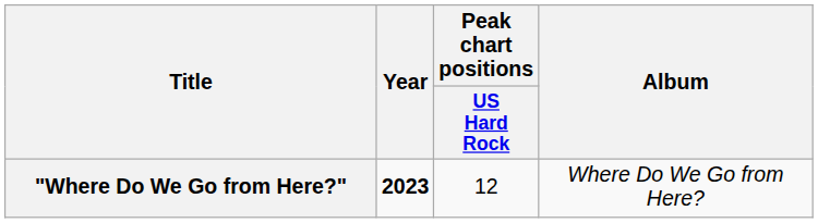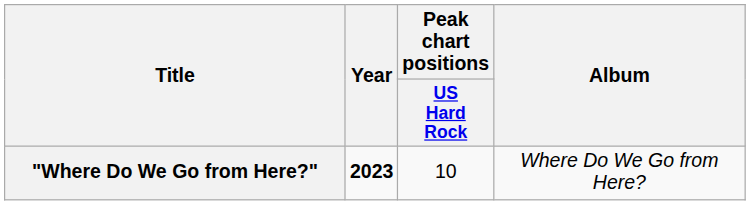"Where Do We Go from Here?" | Peak chart positions / US Hard Rock: 12 -> 10
